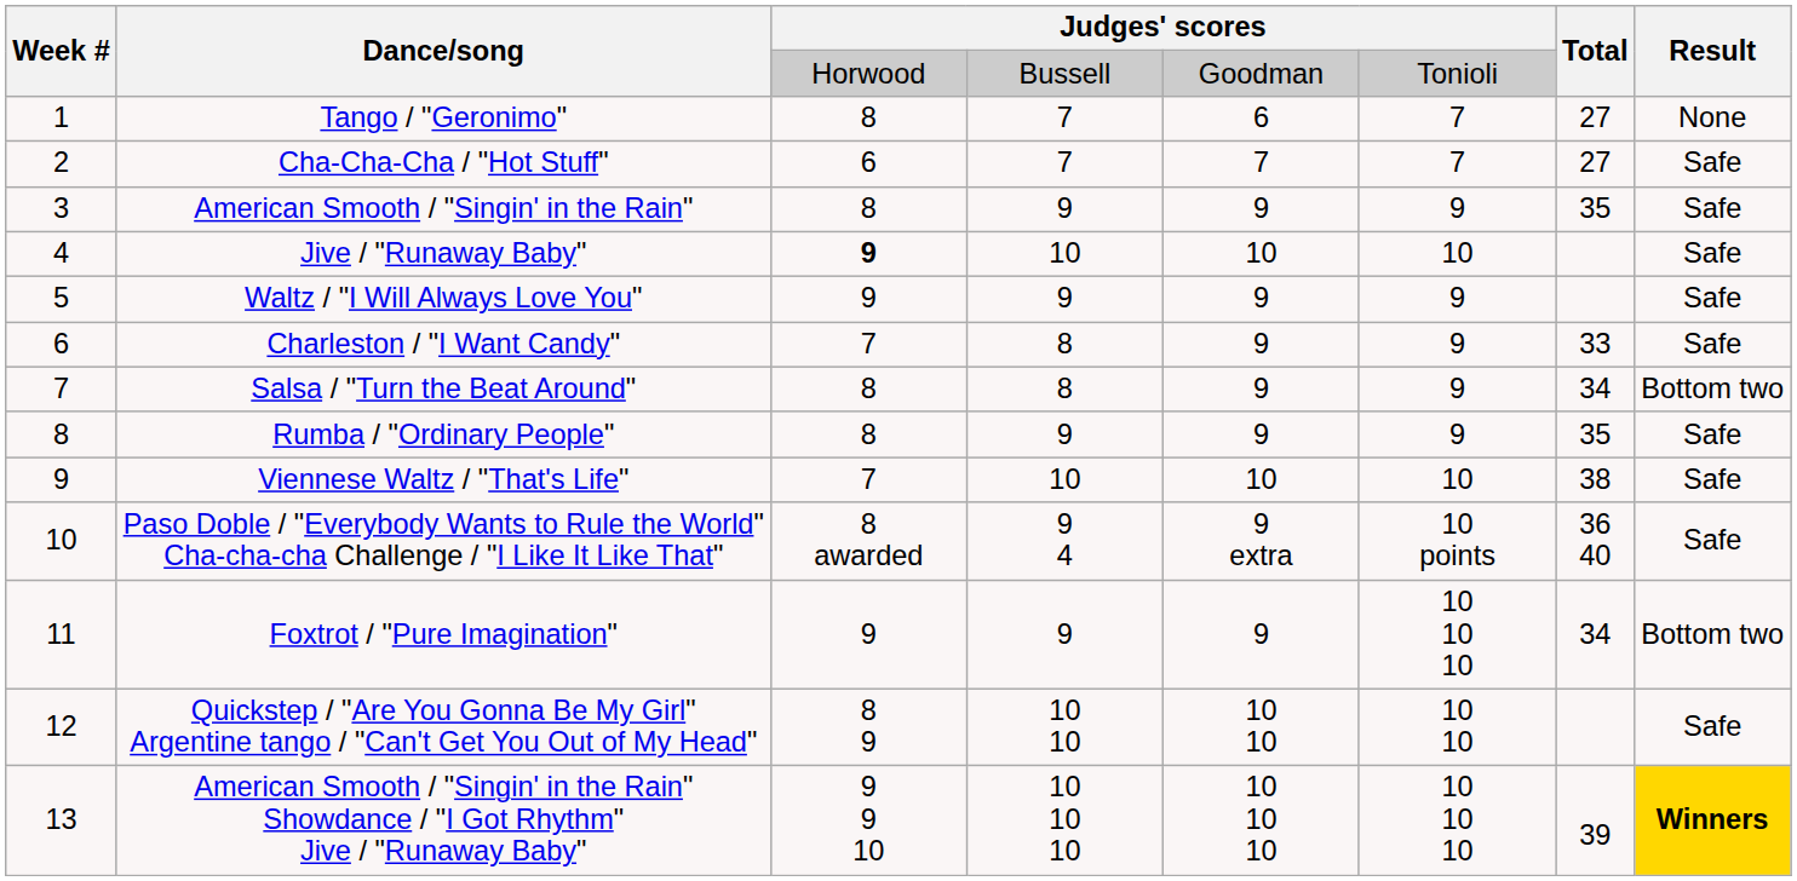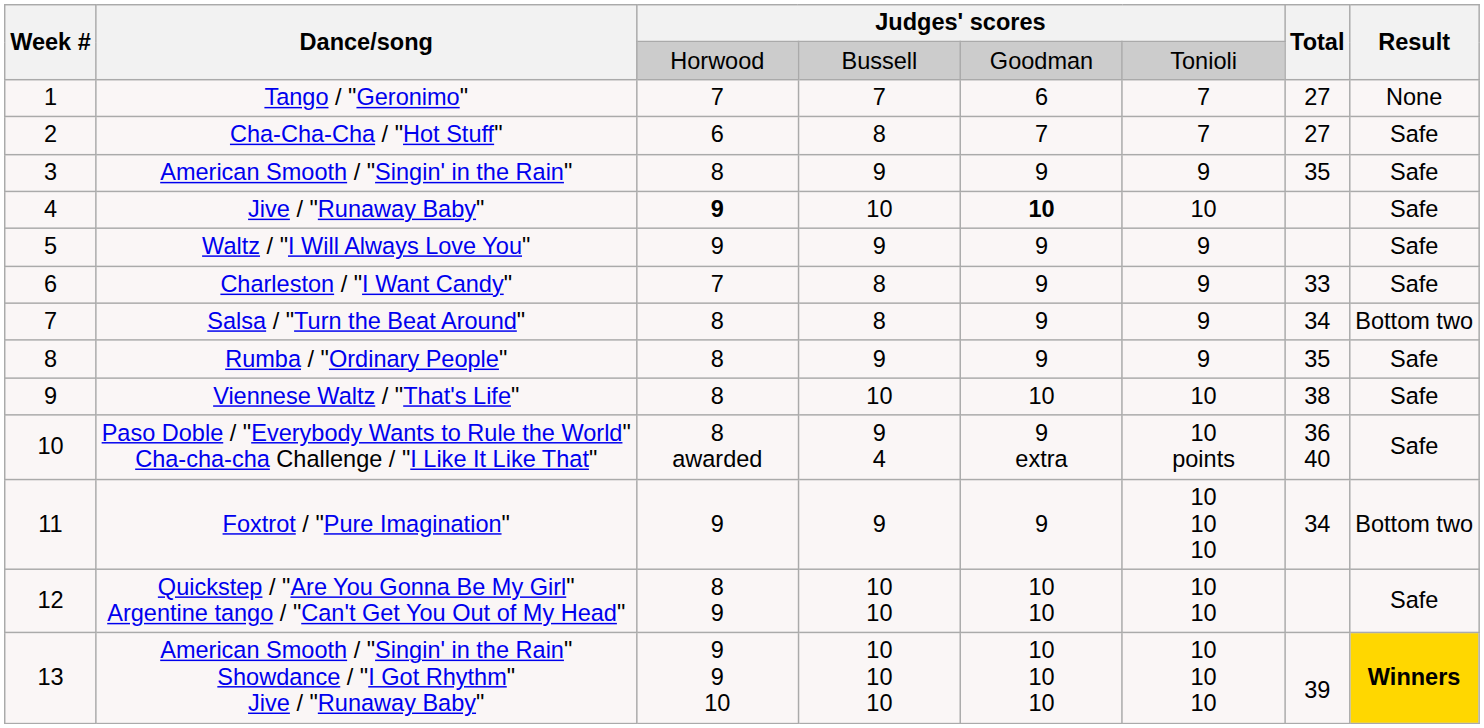Tango / "Geronimo" | column 3: 8 -> 7
Cha-Cha-Cha / "Hot Stuff" | column 4: 7 -> 8
Jive / "Runaway Baby" | column 5: normal -> bold
Viennese Waltz / "That's Life" | column 3: 7 -> 8
